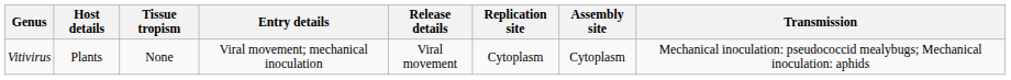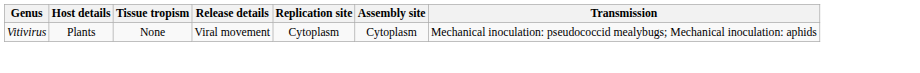- column: Entry details | Viral movement; mechanical inoculation
